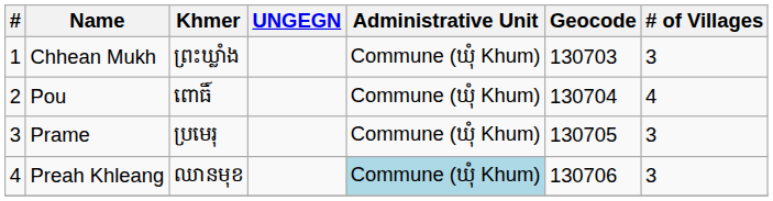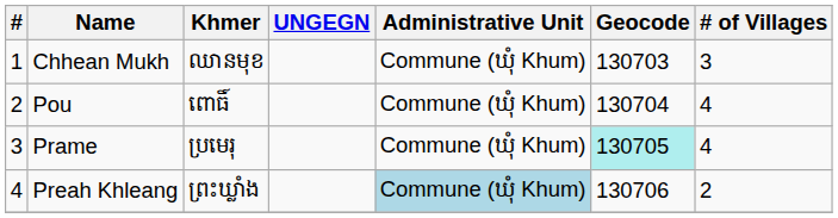Chhean Mukh | Khmer: ព្រះឃ្លាំង -> ឈានមុខ
Prame | Geocode: no background -> paleturquoise background
Prame | # of Villages: 3 -> 4
Preah Khleang | Khmer: ឈានមុខ -> ព្រះឃ្លាំង
Preah Khleang | # of Villages: 3 -> 2
